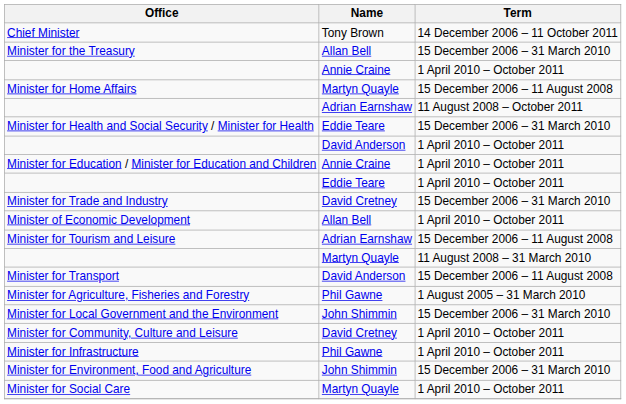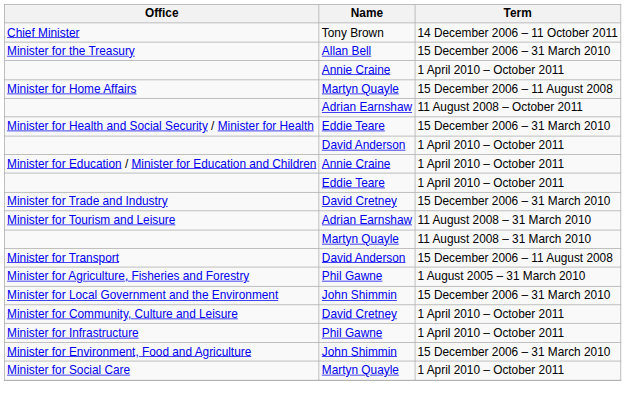- row: Minister of Economic Development | Allan Bell | 1 April 2010 – October 2011
Minister for Tourism and Leisure | Term: 15 December 2006 – 11 August 2008 -> 11 August 2008 – 31 March 2010
